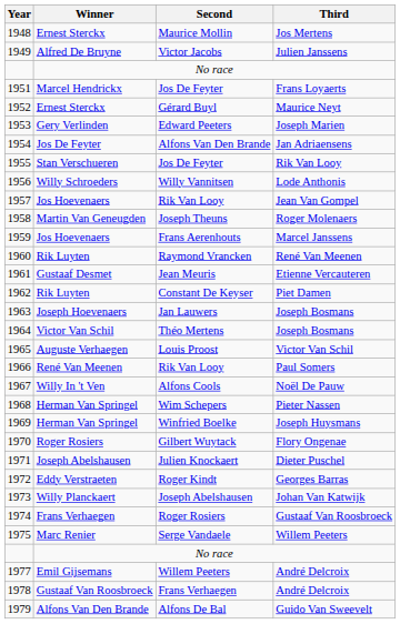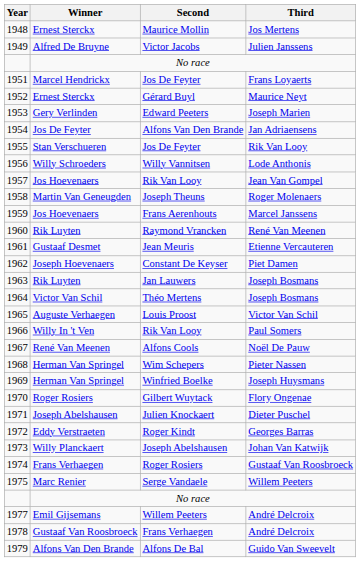Constant De Keyser | Winner: Rik Luyten -> Joseph Hoevenaers
Jan Lauwers | Winner: Joseph Hoevenaers -> Rik Luyten
Rik Van Looy / Paul Somers | Winner: René Van Meenen -> Willy In 't Ven
Alfons Cools | Winner: Willy In 't Ven -> René Van Meenen
